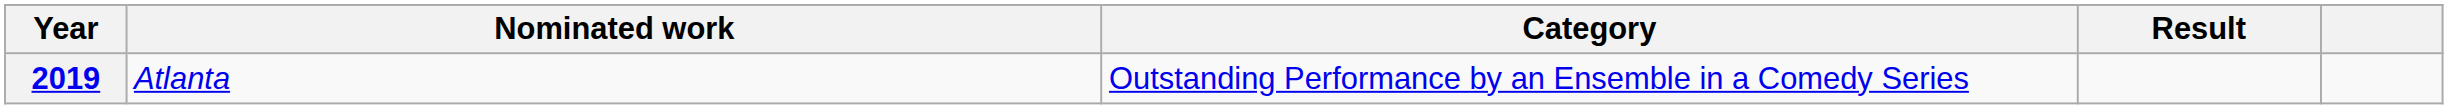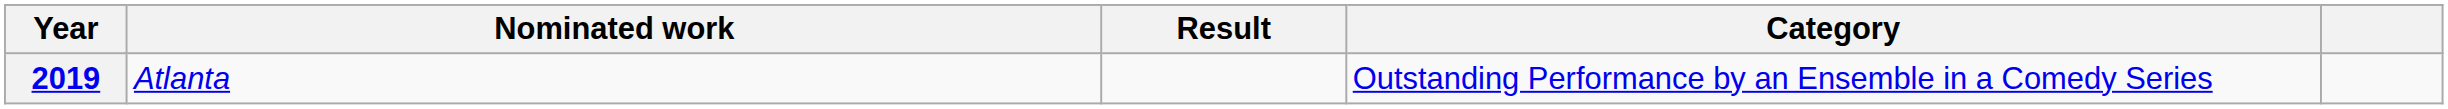columns swapped: Category <-> Result
